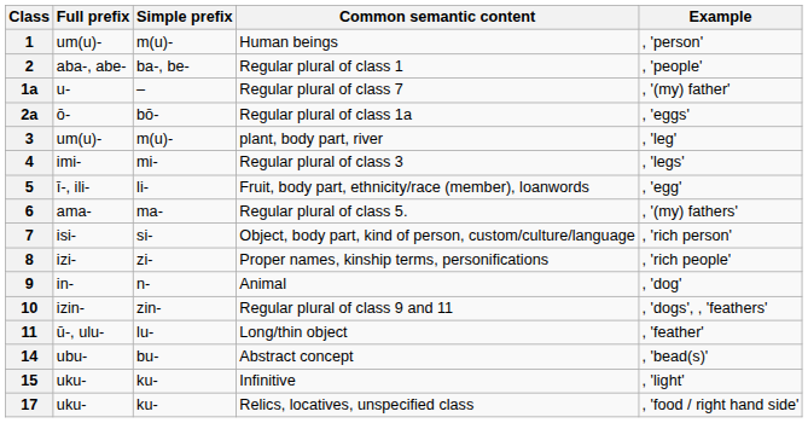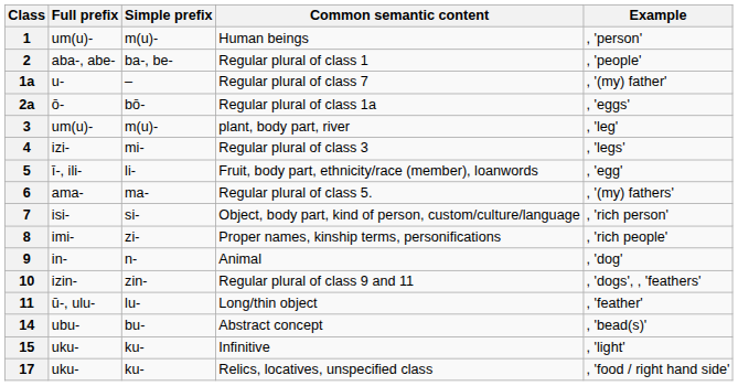4 | Full prefix: imi- -> izi-
8 | Full prefix: izi- -> imi-
